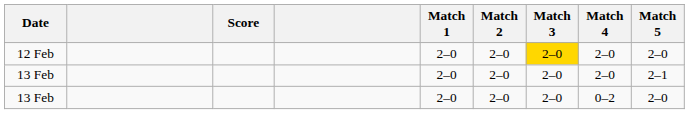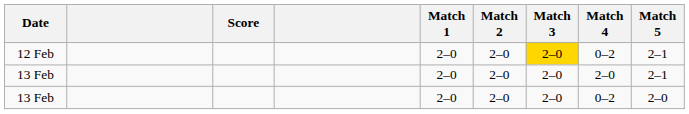12 Feb | Match 4: 2–0 -> 0–2
12 Feb | Match 5: 2–0 -> 2–1
